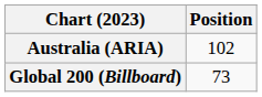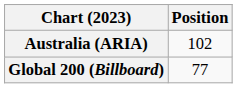Global 200 (Billboard) | Position: 73 -> 77
